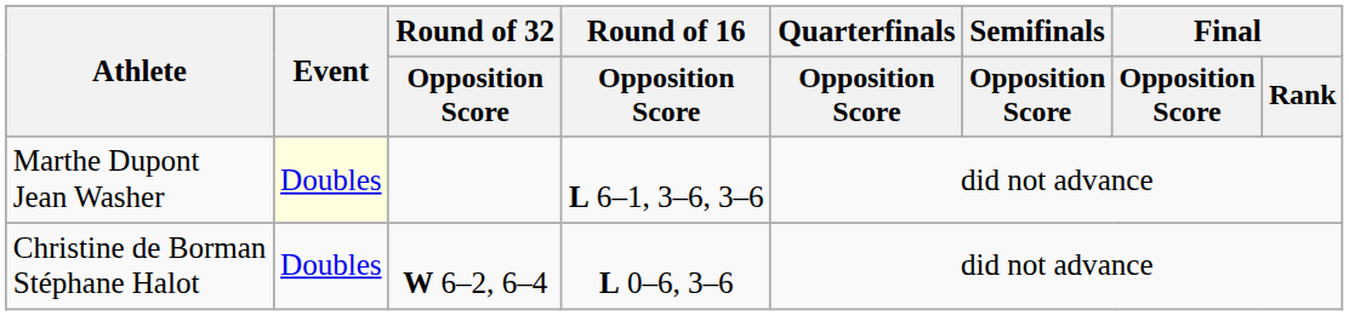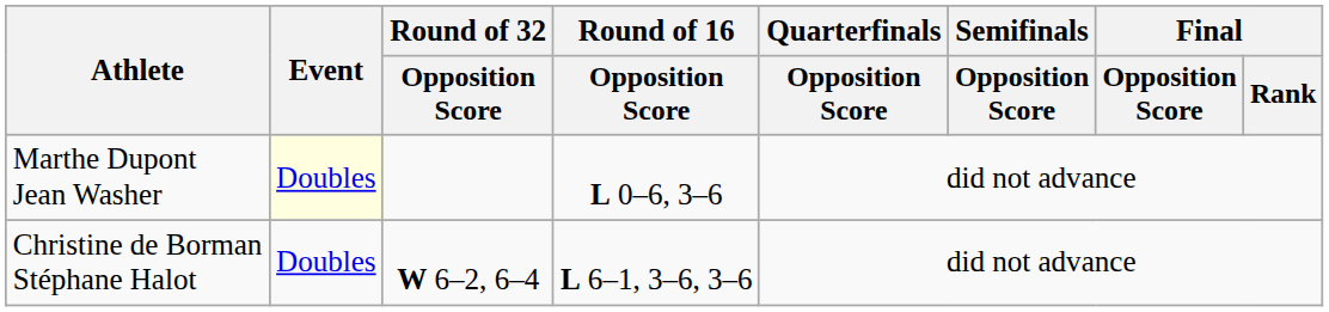Marthe Dupont Jean Washer | Round of 16 / Opposition Score: L 6–1, 3–6, 3–6 -> L 0–6, 3–6
Christine de Borman Stéphane Halot | Round of 16 / Opposition Score: L 0–6, 3–6 -> L 6–1, 3–6, 3–6
